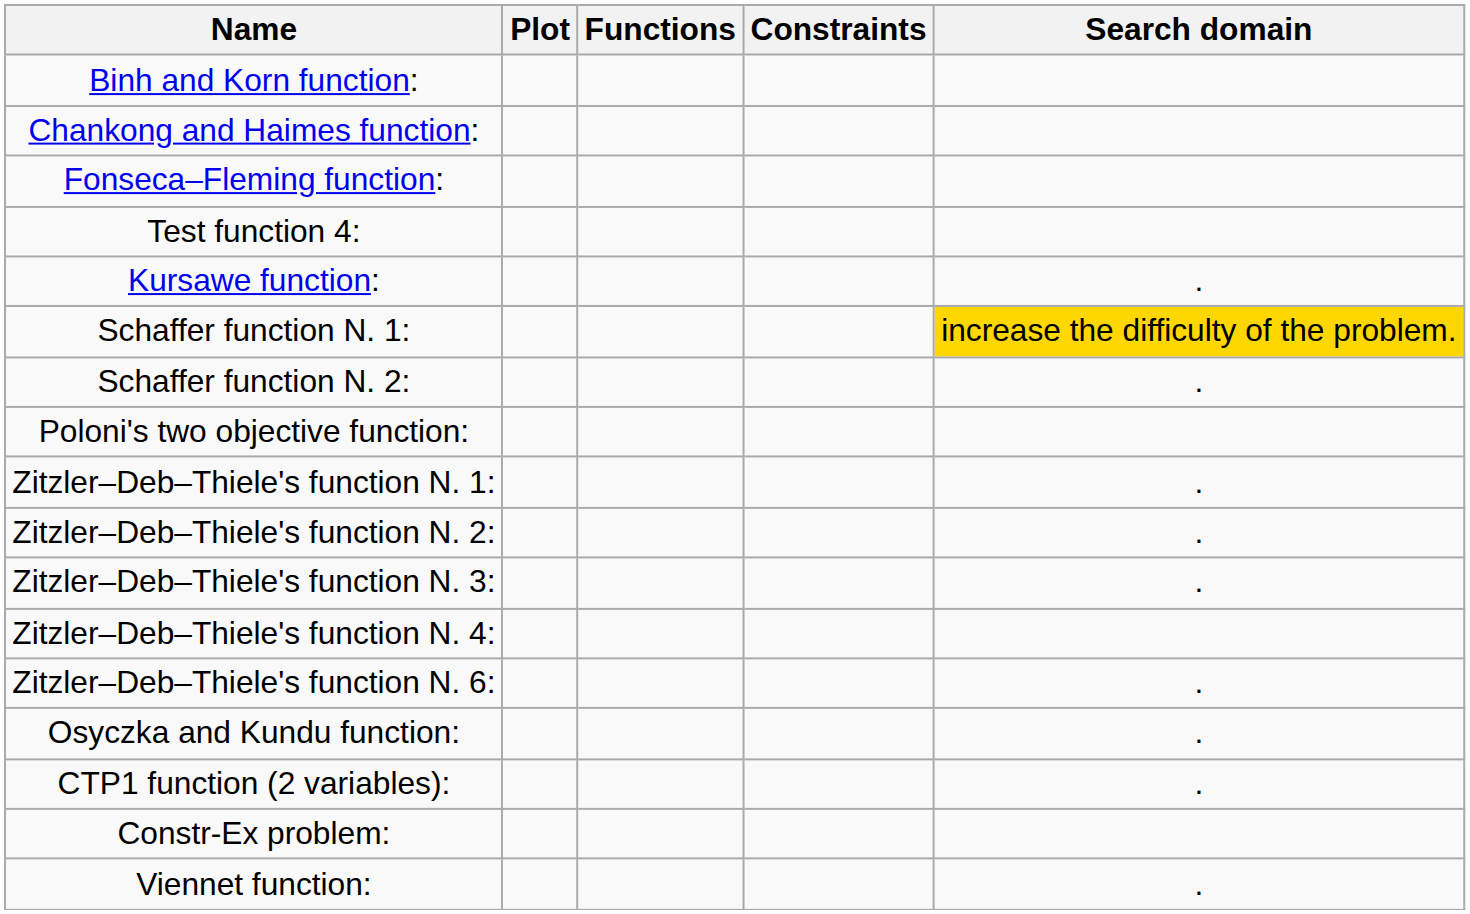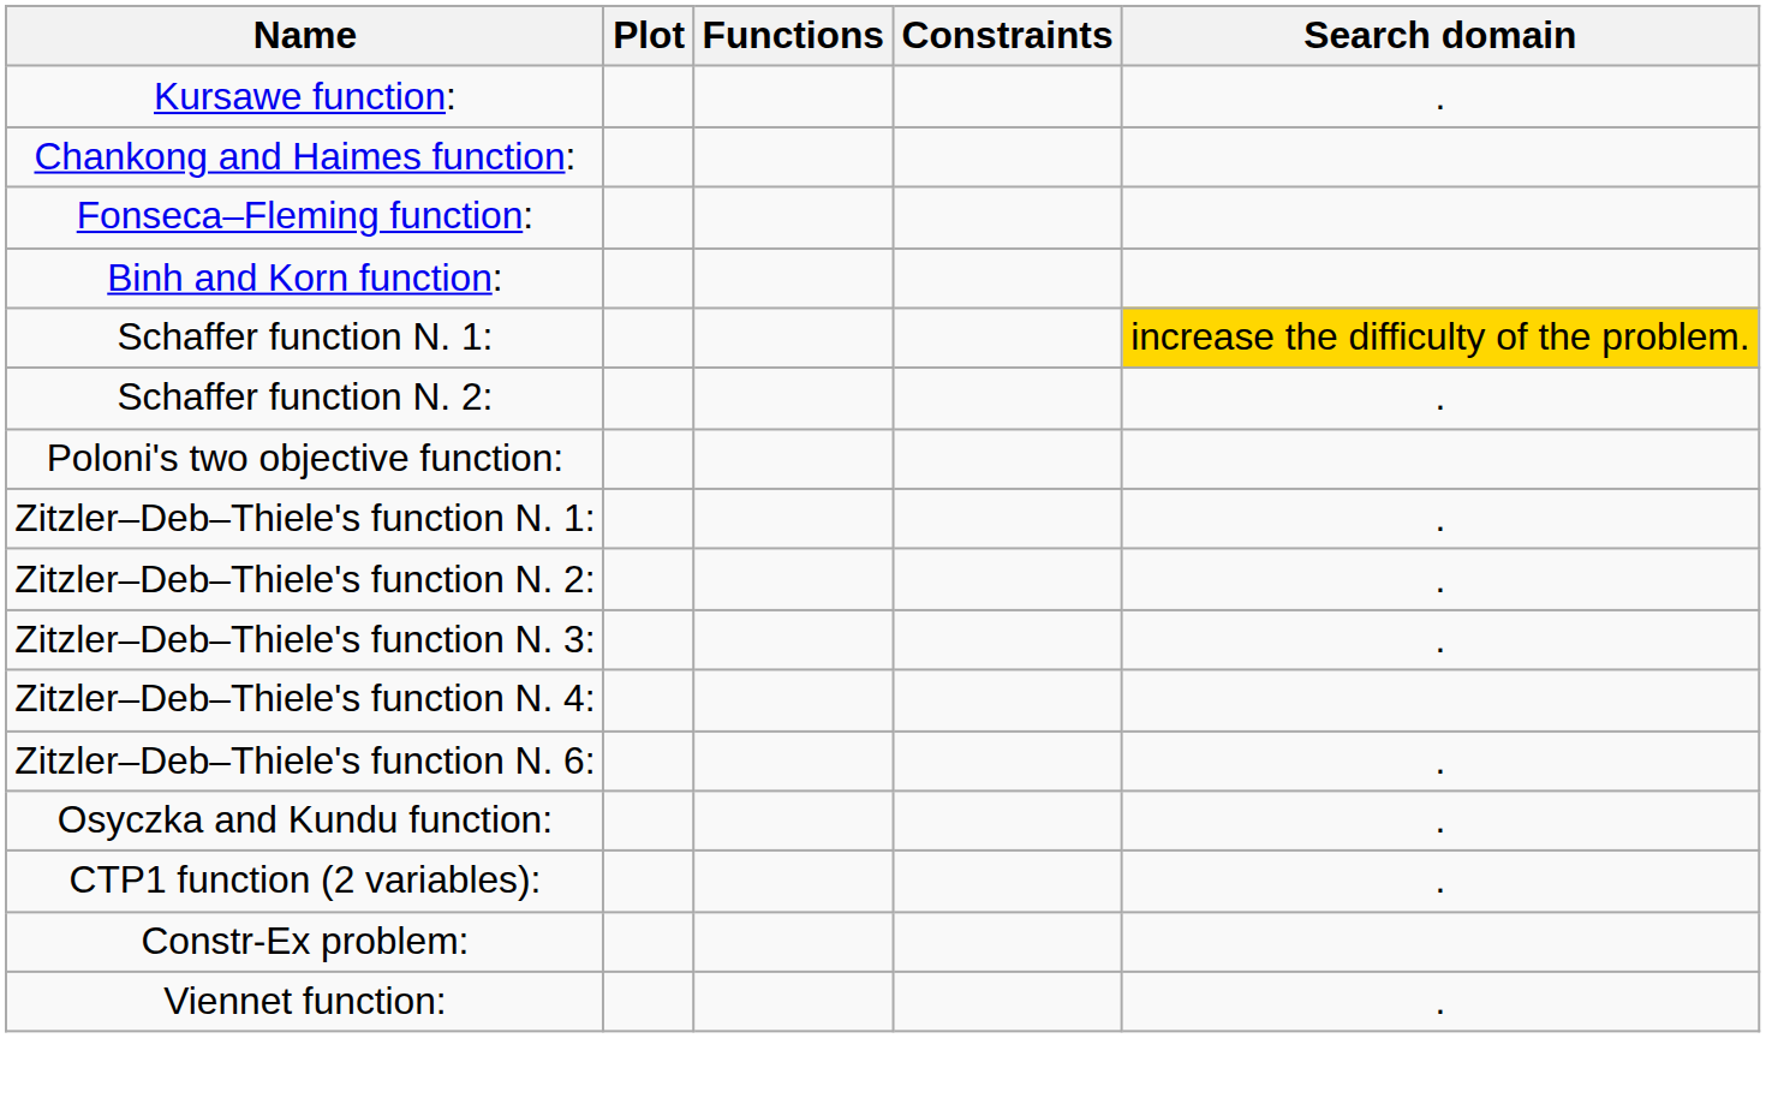rows swapped: Binh and Korn function: <-> Kursawe function:
- row: Test function 4:
